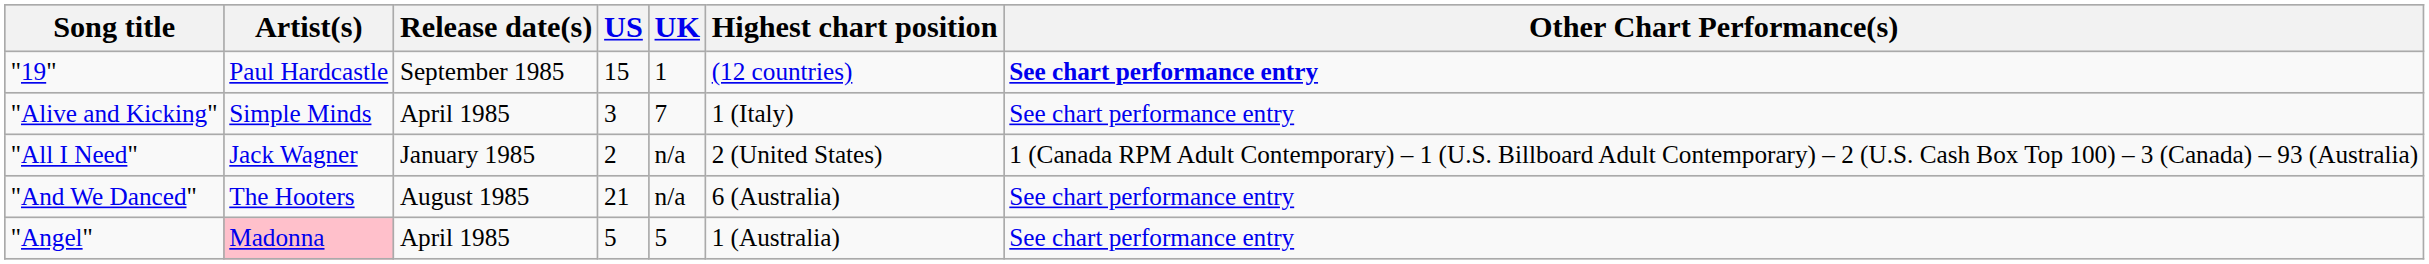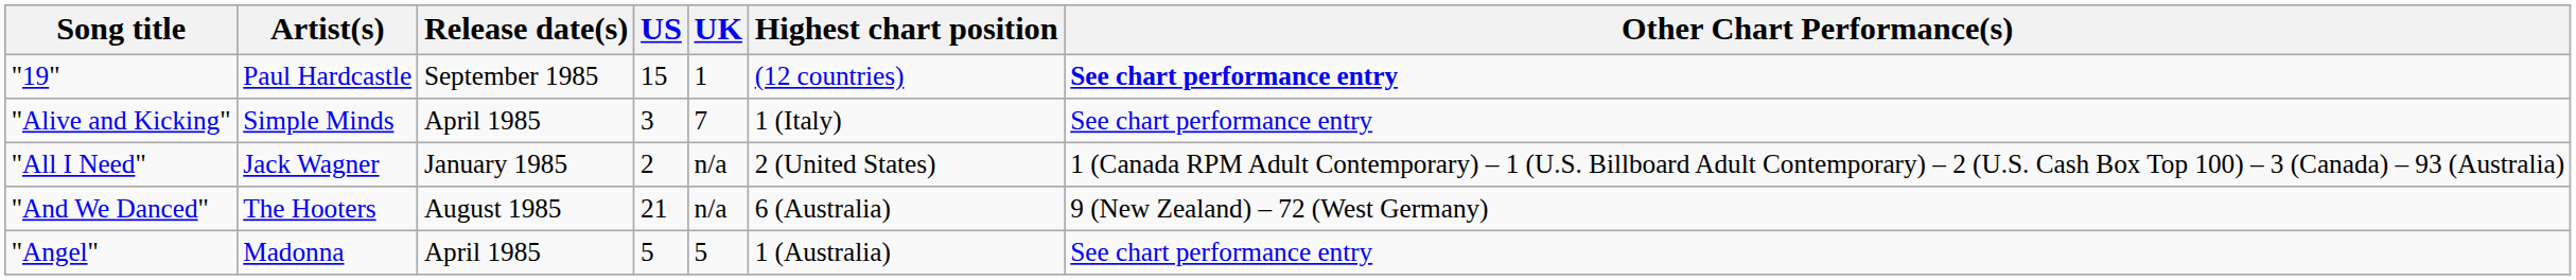"And We Danced" | Other Chart Performance(s): See chart performance entry -> 9 (New Zealand) – 72 (West Germany)
"Angel" | Artist(s): pink background -> no background
